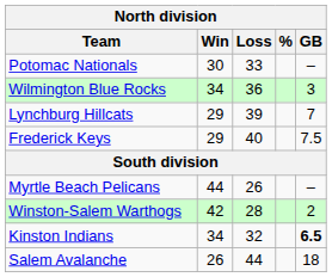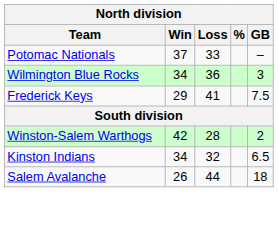Potomac Nationals | Win: 30 -> 37
- row: Lynchburg Hillcats | 29 | 39 | 7
Frederick Keys | Loss: 40 -> 41
- row: Myrtle Beach Pelicans | 44 | 26 | –
Kinston Indians | GB: bold -> normal
